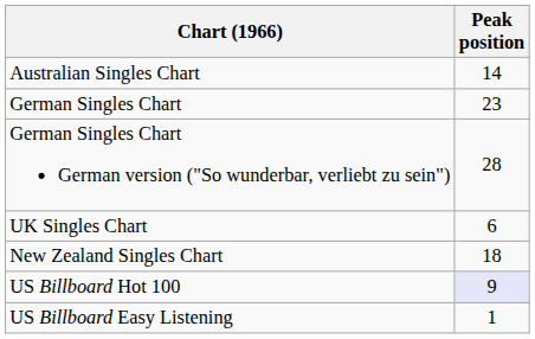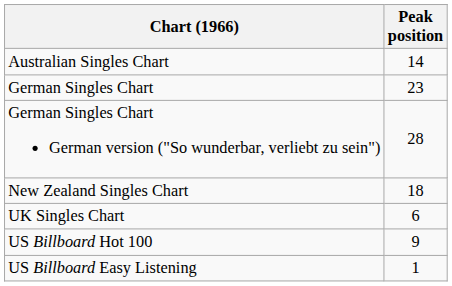rows swapped: New Zealand Singles Chart <-> UK Singles Chart
US Billboard Hot 100 | Peak position: lavender background -> no background
